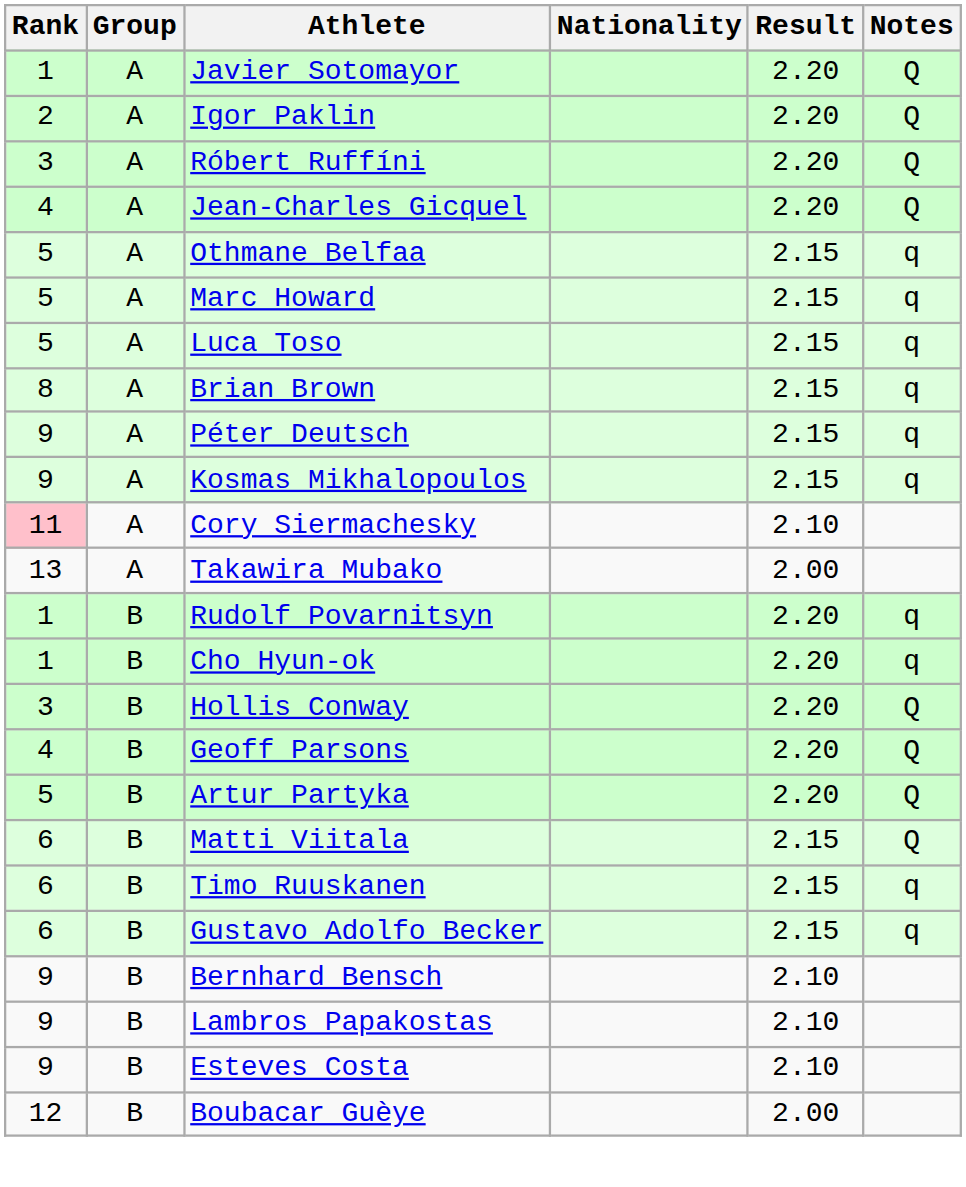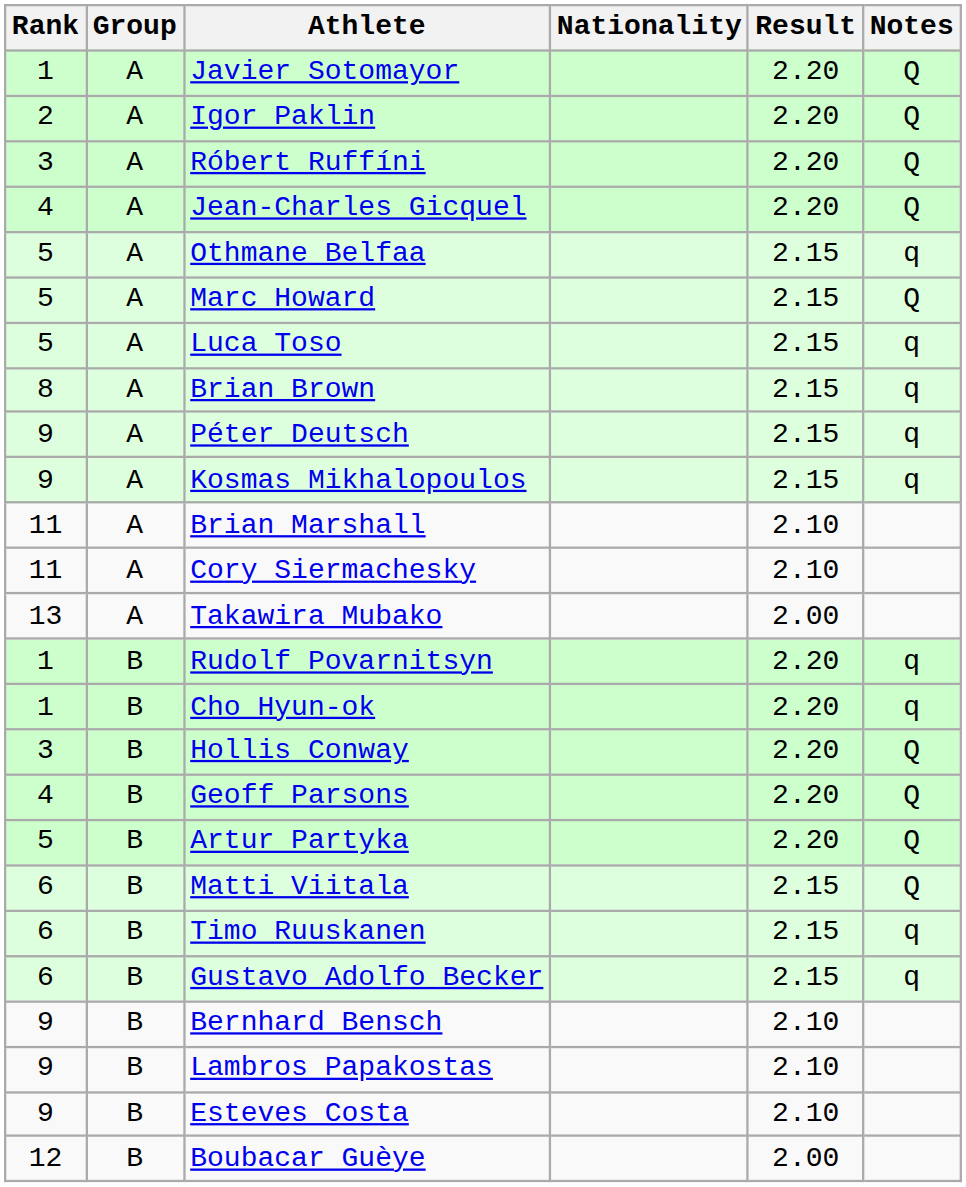Marc Howard | Notes: q -> Q
+ row: 11 | A | Brian Marshall | 2.10
Cory Siermachesky | Rank: pink background -> no background
